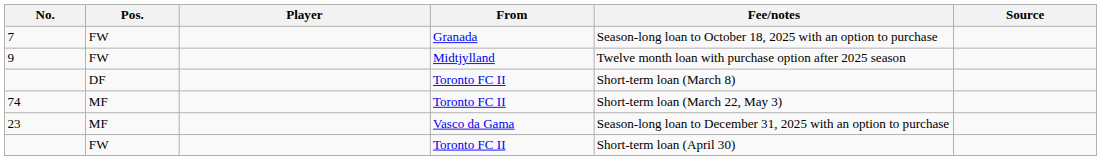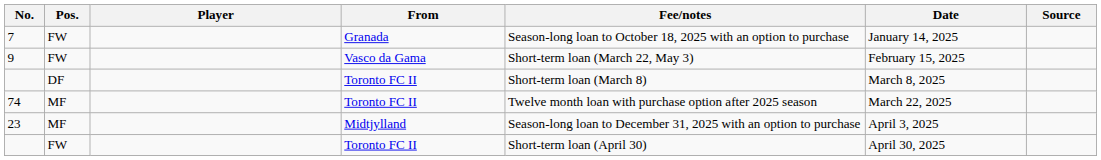+ column: Date | January 14, 2025 | February 15, 2025 | March 8, 2025 | March 22, 2025 | April 3, 2025 | April 30, 2025
9 | From: Midtjylland -> Vasco da Gama
9 | Fee/notes: Twelve month loan with purchase option after 2025 season -> Short-term loan (March 22, May 3)
74 | Fee/notes: Short-term loan (March 22, May 3) -> Twelve month loan with purchase option after 2025 season
23 | From: Vasco da Gama -> Midtjylland
